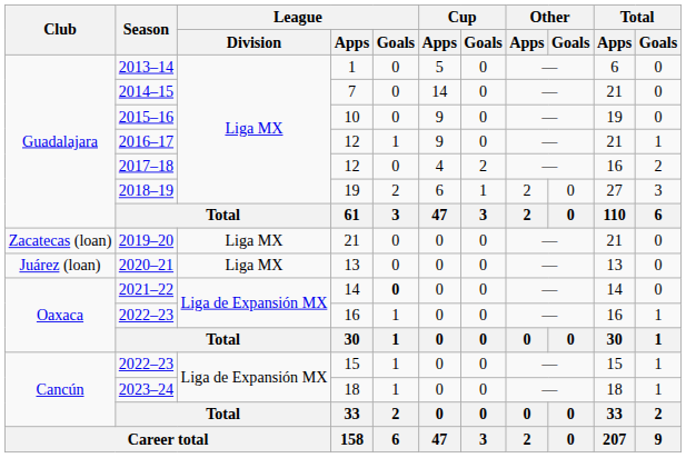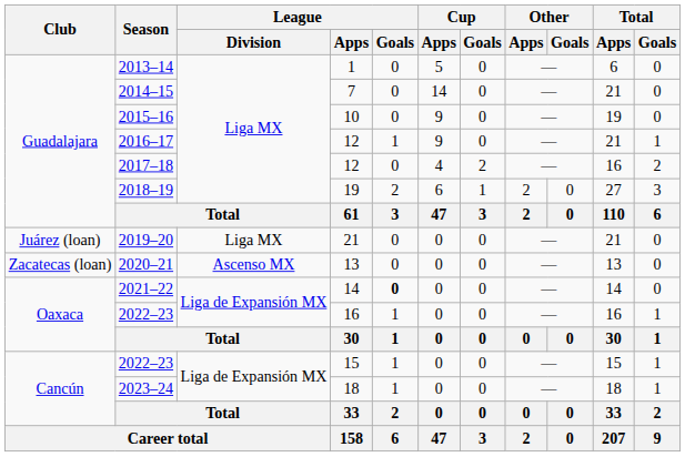2019–20 | Club: Zacatecas (loan) -> Juárez (loan)
2020–21 | Club: Juárez (loan) -> Zacatecas (loan)
2020–21 | League / Division: Liga MX -> Ascenso MX
